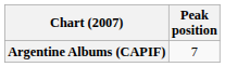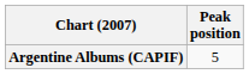Argentine Albums (CAPIF) | Peak position: 7 -> 5
